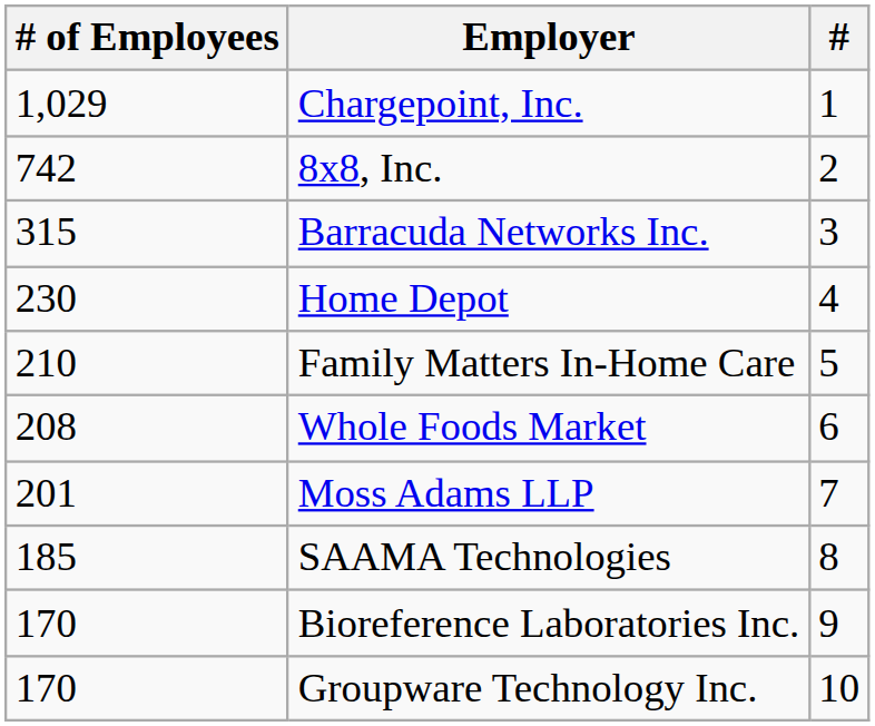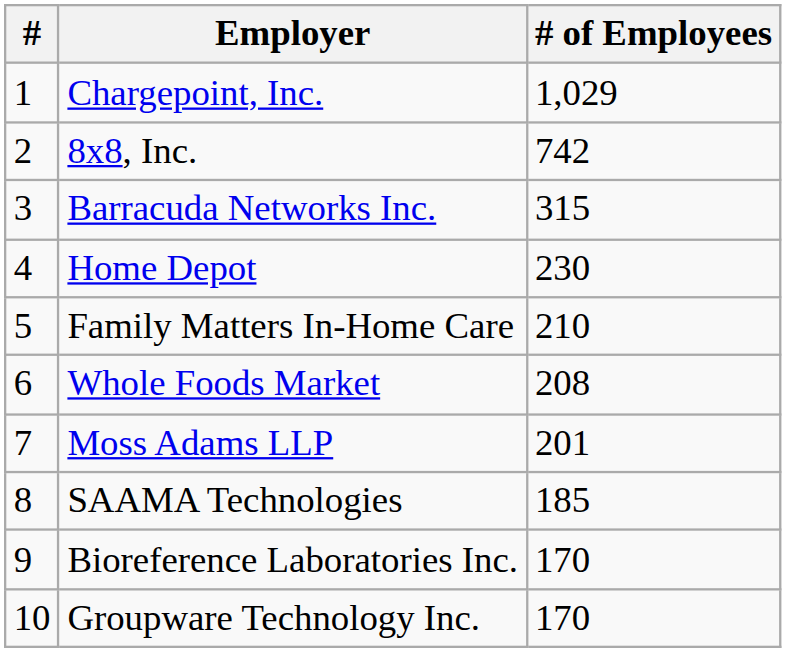columns swapped: # <-> # of Employees
